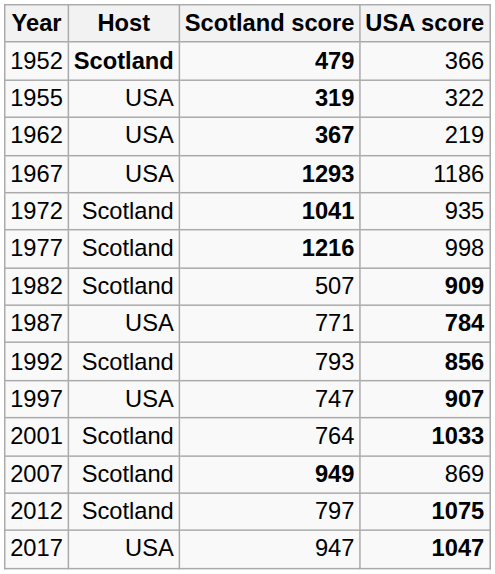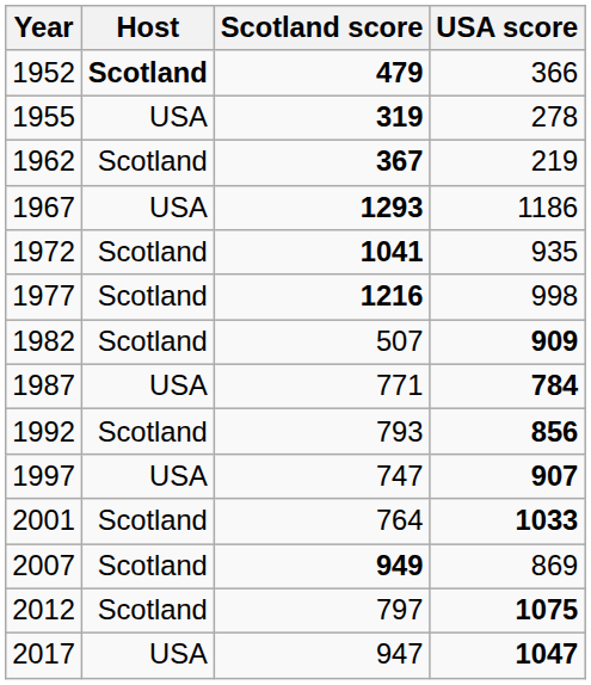1955 | USA score: 322 -> 278
1962 | Host: USA -> Scotland
